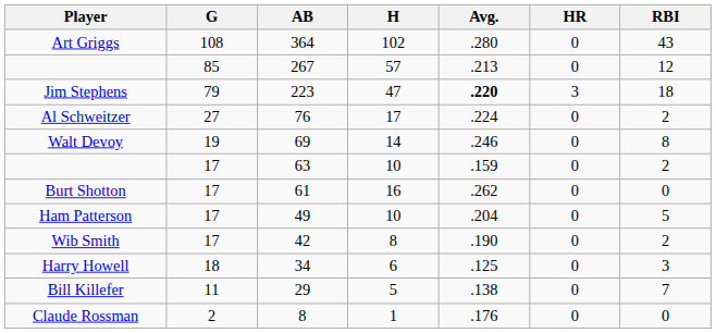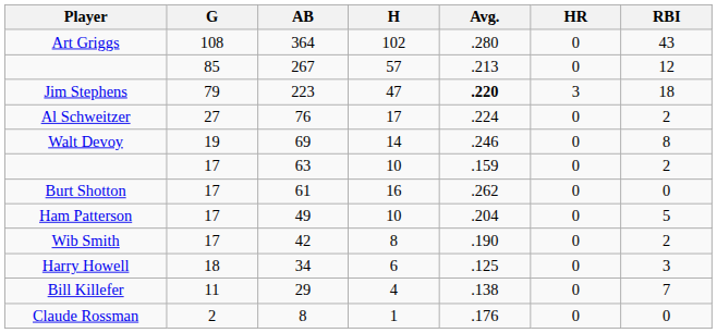Bill Killefer | H: 5 -> 4
